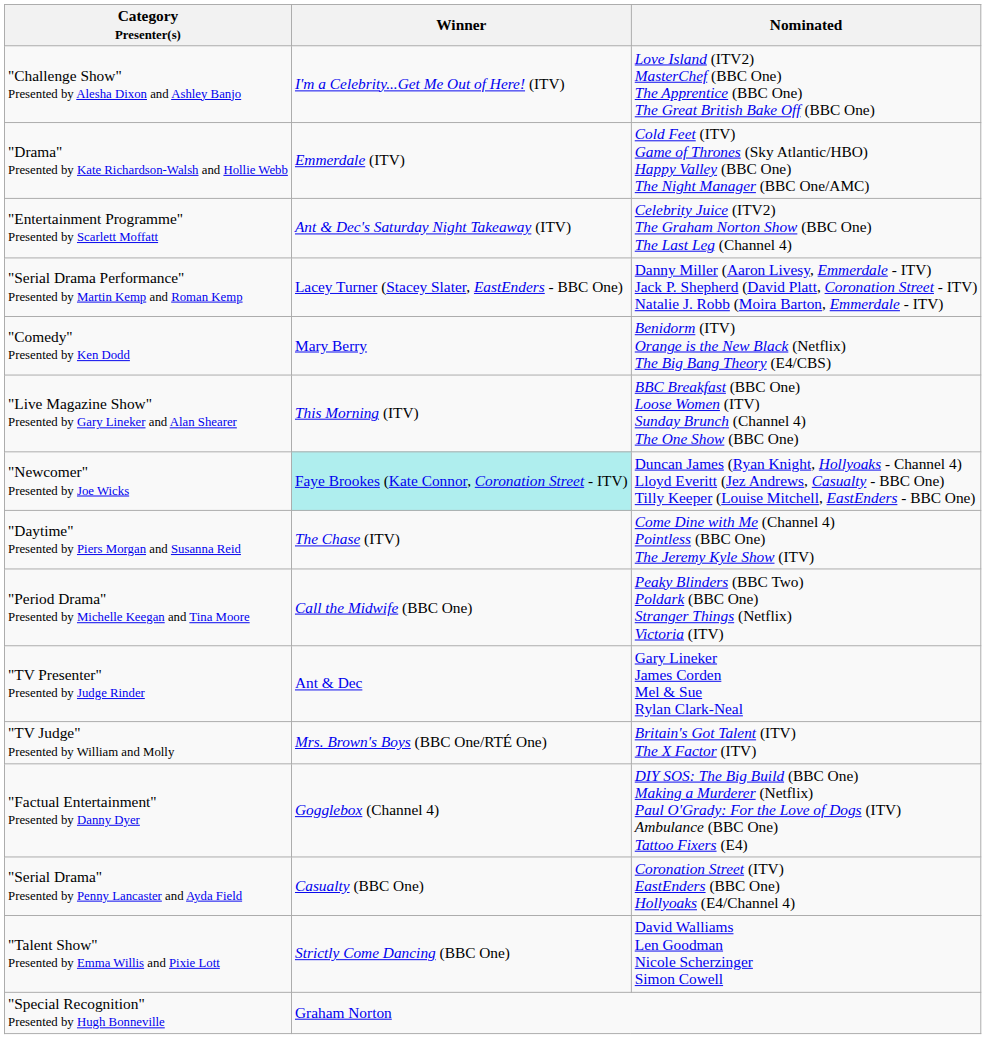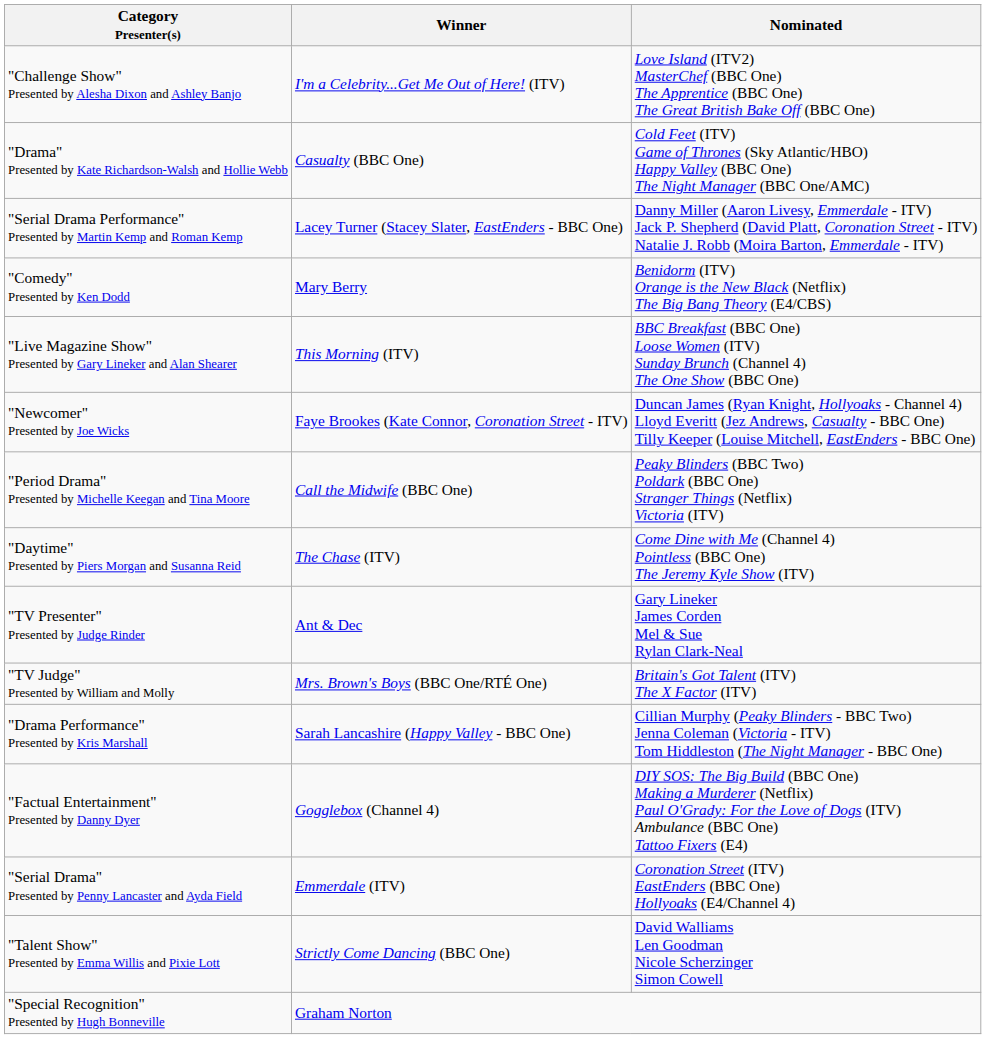"Drama" Presented by Kate Richardson-Walsh and Hollie Webb | Winner: Emmerdale (ITV) -> Casualty (BBC One)
- row: "Entertainment Programme" Presented by Scarlett Moffatt | Ant & Dec's Saturday Night Takeaway (ITV) | Celebrity Juice (ITV2) The Graham Norton Show (BBC One) The Last Leg (Channel 4)
"Newcomer" Presented by Joe Wicks | Winner: paleturquoise background -> no background
rows swapped: "Period Drama" Presented by Michelle Keegan and Tina Moore <-> "Daytime" Presented by Piers Morgan and Susanna Reid
+ row: "Drama Performance" Presented by Kris Marshall | Sarah Lancashire (Happy Valley - BBC One) | Cillian Murphy (Peaky Blinders - BBC Two) Jenna Coleman (Victoria - ITV) Tom Hiddleston (The Night Manager - BBC One)
"Serial Drama" Presented by Penny Lancaster and Ayda Field | Winner: Casualty (BBC One) -> Emmerdale (ITV)
